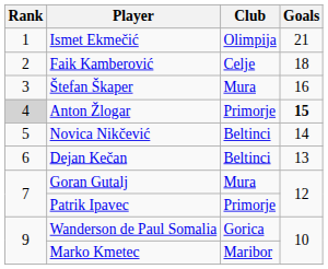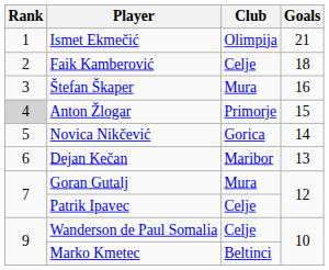Anton Žlogar | Goals: bold -> normal
Novica Nikčević | Club: Beltinci -> Gorica
Dejan Kečan | Club: Beltinci -> Maribor
Patrik Ipavec | Club: Primorje -> Celje
Wanderson de Paul Somalia | Club: Gorica -> Celje
Marko Kmetec | Club: Maribor -> Beltinci
